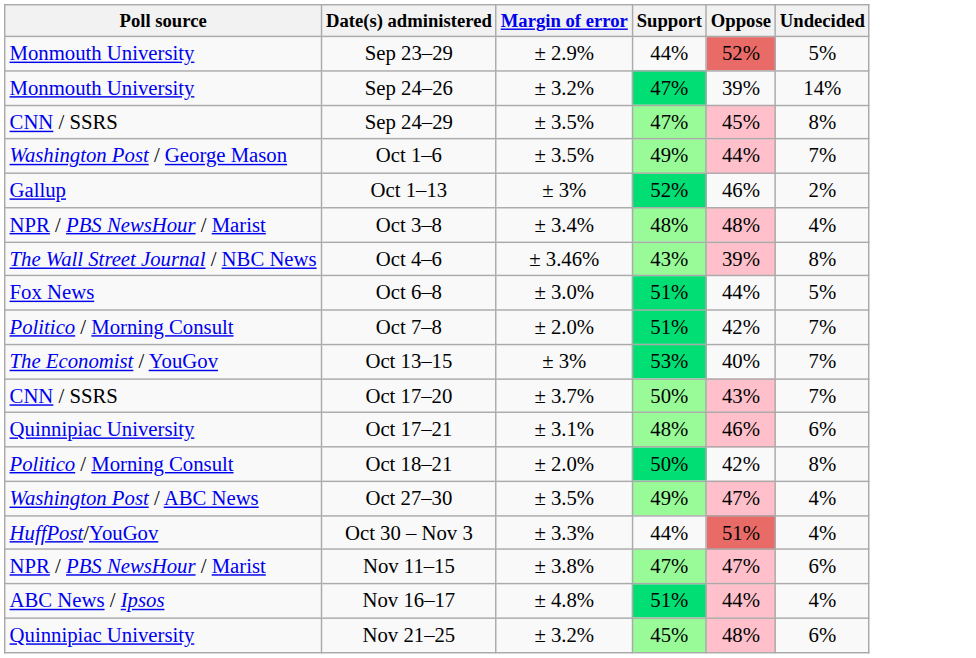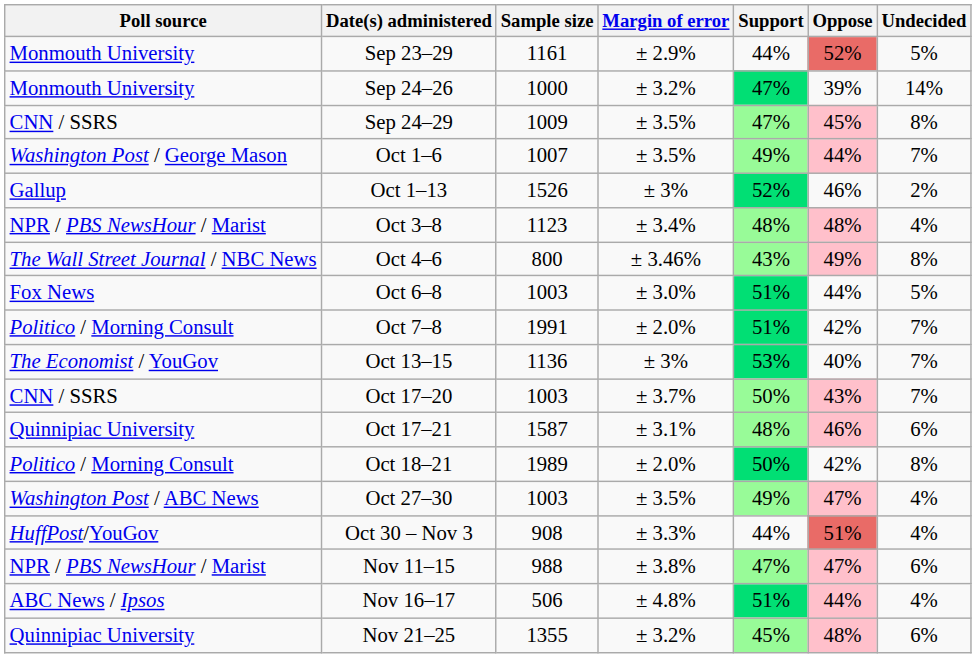+ column: Sample size | 1161 | 1000 | 1009 | 1007 | 1526 | 1123 | 800 | 1003 | 1991 | 1136 | 1003 | 1587 | 1989 | 1003 | 908 | 988 | 506 | 1355
Oct 4–6 | Oppose: 39% -> 49%
